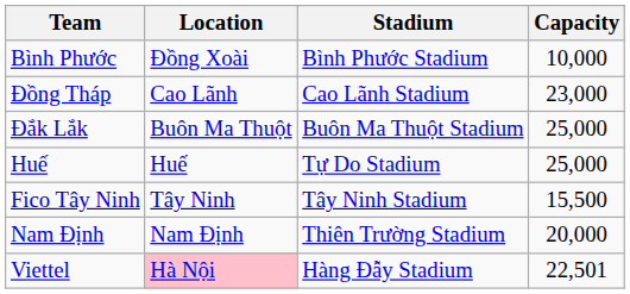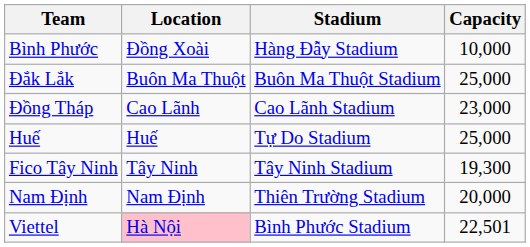Bình Phước | Stadium: Bình Phước Stadium -> Hàng Đẫy Stadium
rows swapped: Đắk Lắk <-> Đồng Tháp
Fico Tây Ninh | Capacity: 15,500 -> 19,300
Viettel | Stadium: Hàng Đẫy Stadium -> Bình Phước Stadium
